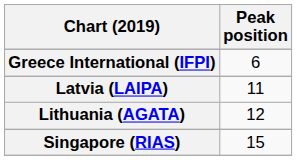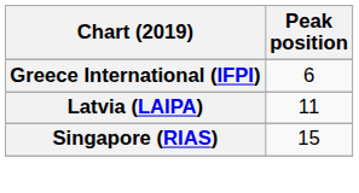- row: Lithuania (AGATA) | 12
